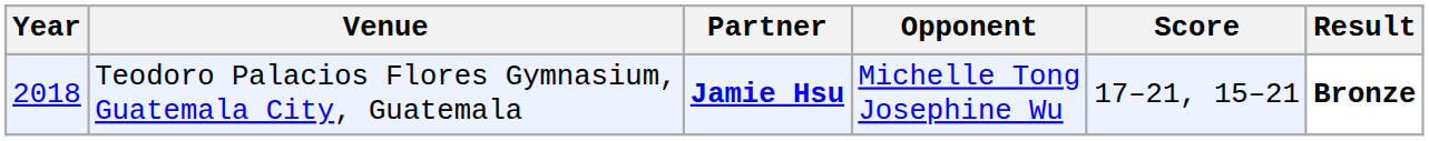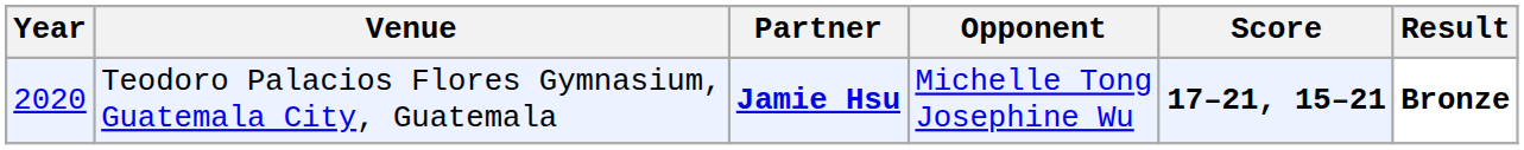Teodoro Palacios Flores Gymnasium, Guatemala City, Guatemala | Year: 2018 -> 2020
Teodoro Palacios Flores Gymnasium, Guatemala City, Guatemala | Score: normal -> bold
